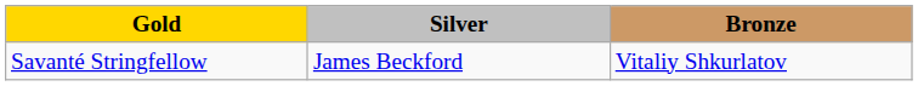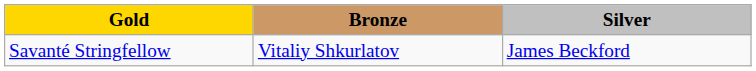columns swapped: Silver <-> Bronze
